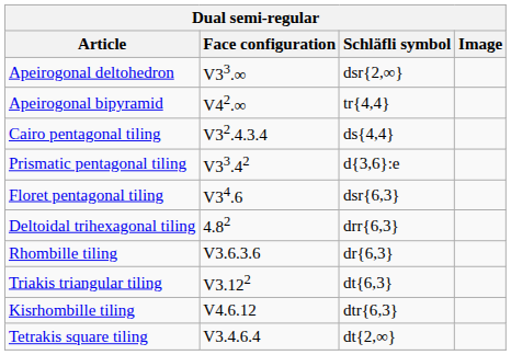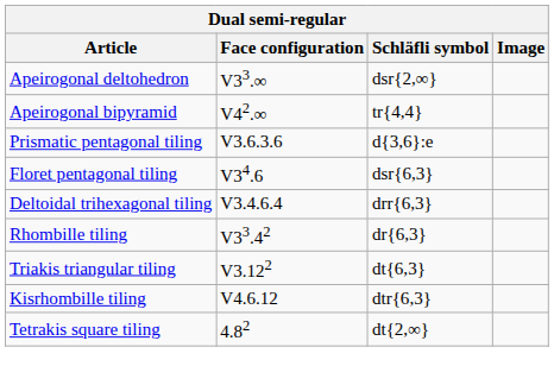- row: Cairo pentagonal tiling | V32.4.3.4 | ds{4,4}
Prismatic pentagonal tiling | Face configuration: V33.42 -> V3.6.3.6
Deltoidal trihexagonal tiling | Face configuration: 4.82 -> V3.4.6.4
Rhombille tiling | Face configuration: V3.6.3.6 -> V33.42
Tetrakis square tiling | Face configuration: V3.4.6.4 -> 4.82
